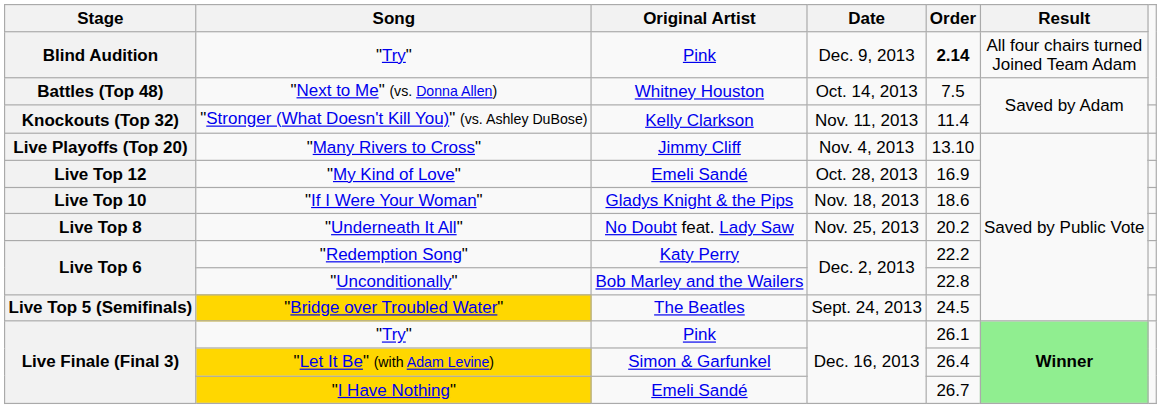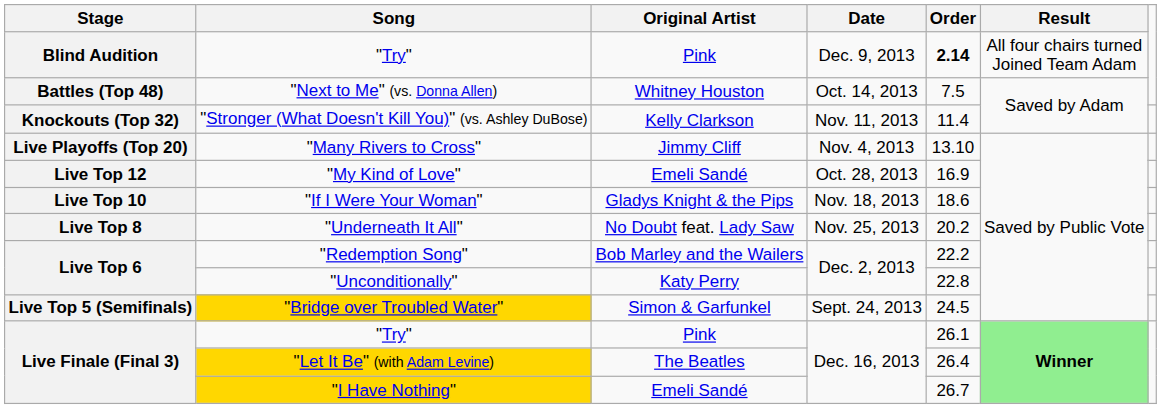"Redemption Song" | Original Artist: Katy Perry -> Bob Marley and the Wailers
"Unconditionally" | Original Artist: Bob Marley and the Wailers -> Katy Perry
"Bridge over Troubled Water" | Original Artist: The Beatles -> Simon & Garfunkel
"Let It Be" (with Adam Levine) | Original Artist: Simon & Garfunkel -> The Beatles
